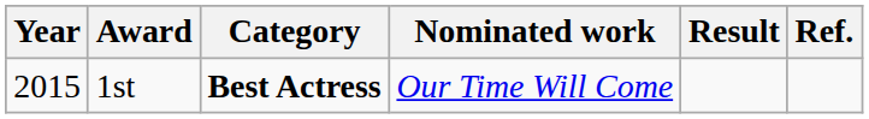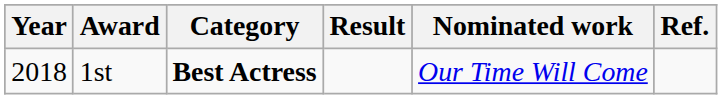columns swapped: Nominated work <-> Result
1st | Year: 2015 -> 2018
